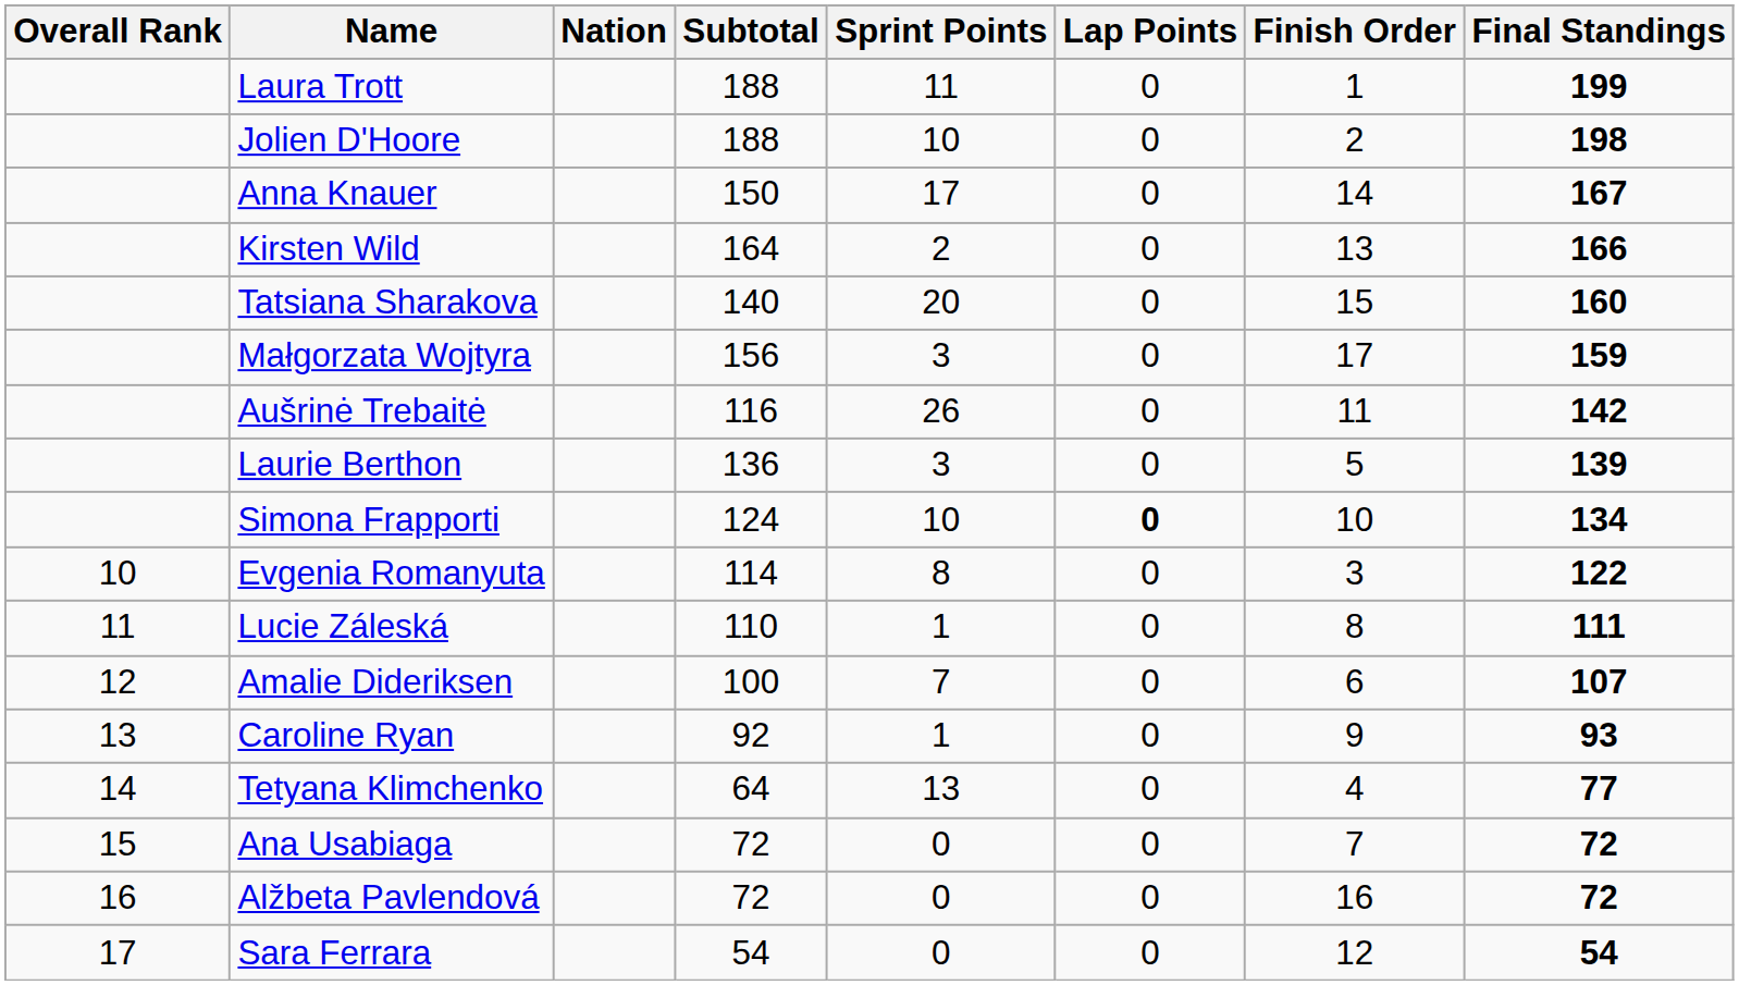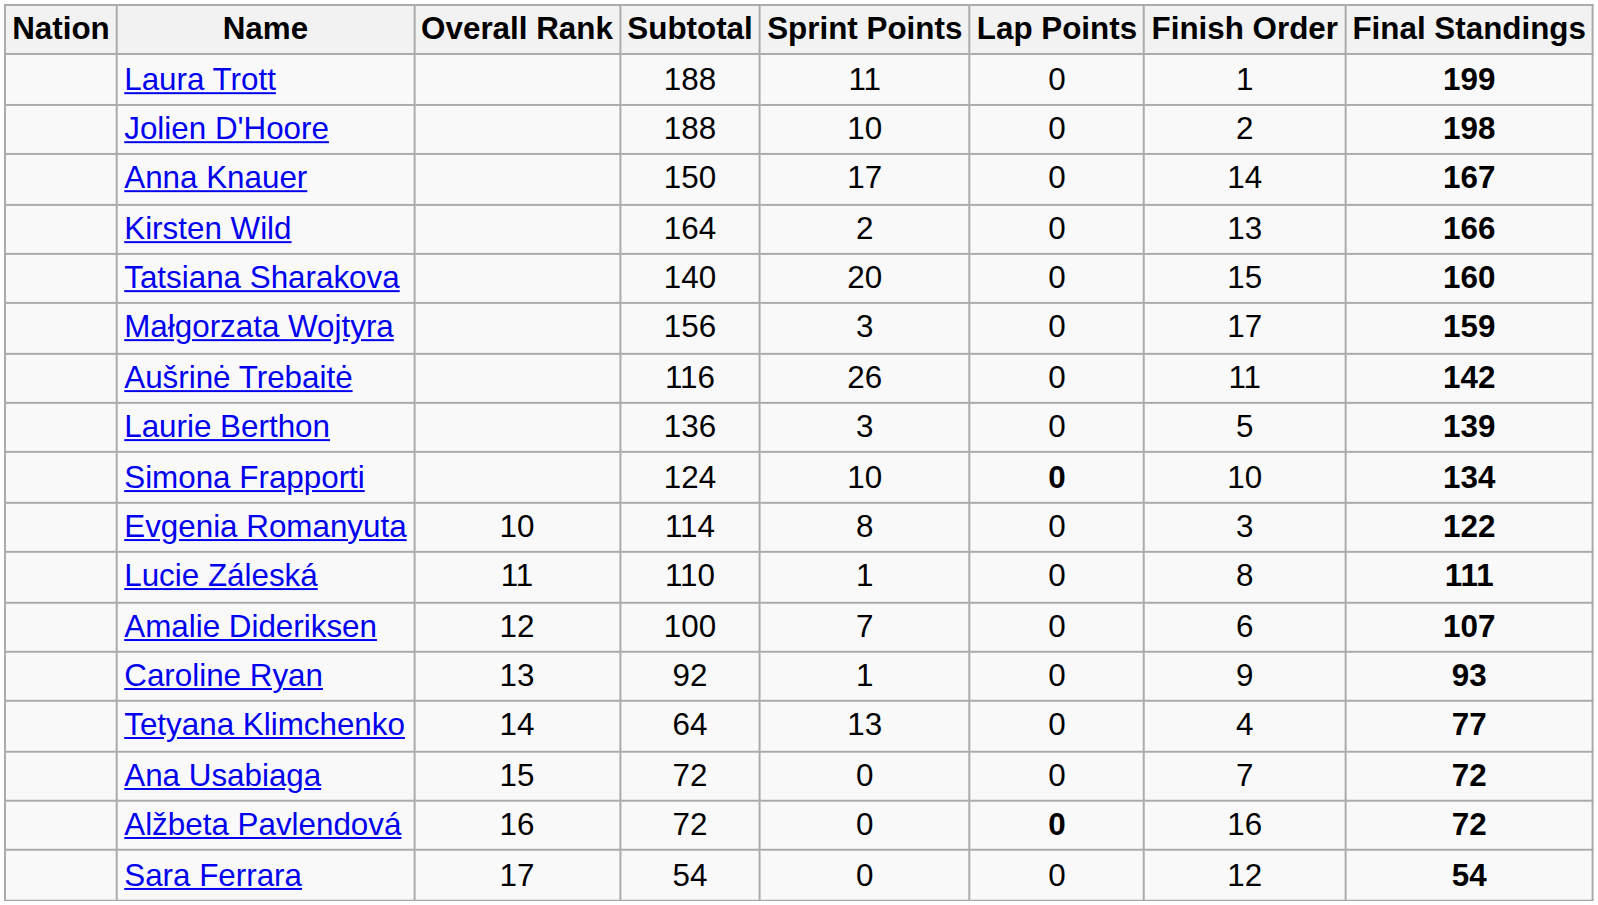columns swapped: Overall Rank <-> Nation
Alžbeta Pavlendová | Lap Points: normal -> bold
